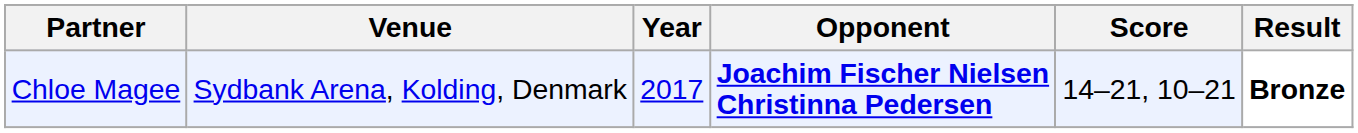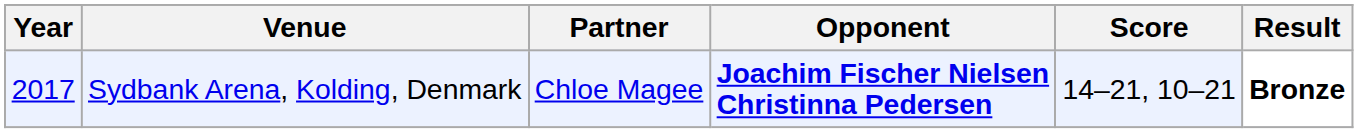columns swapped: Year <-> Partner
